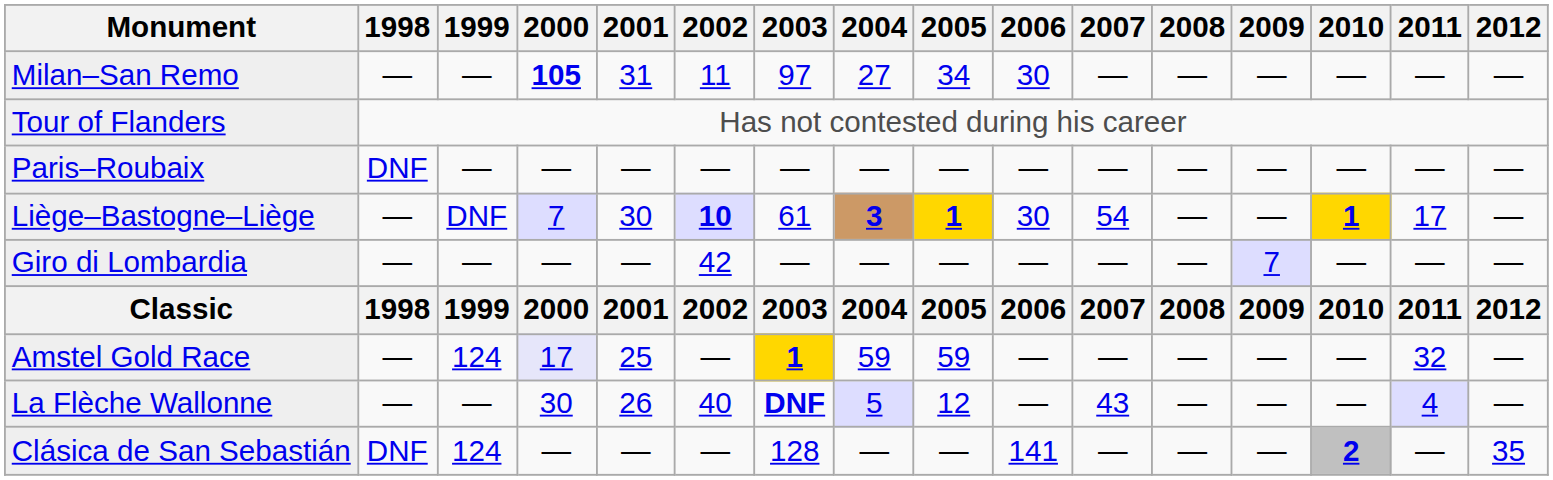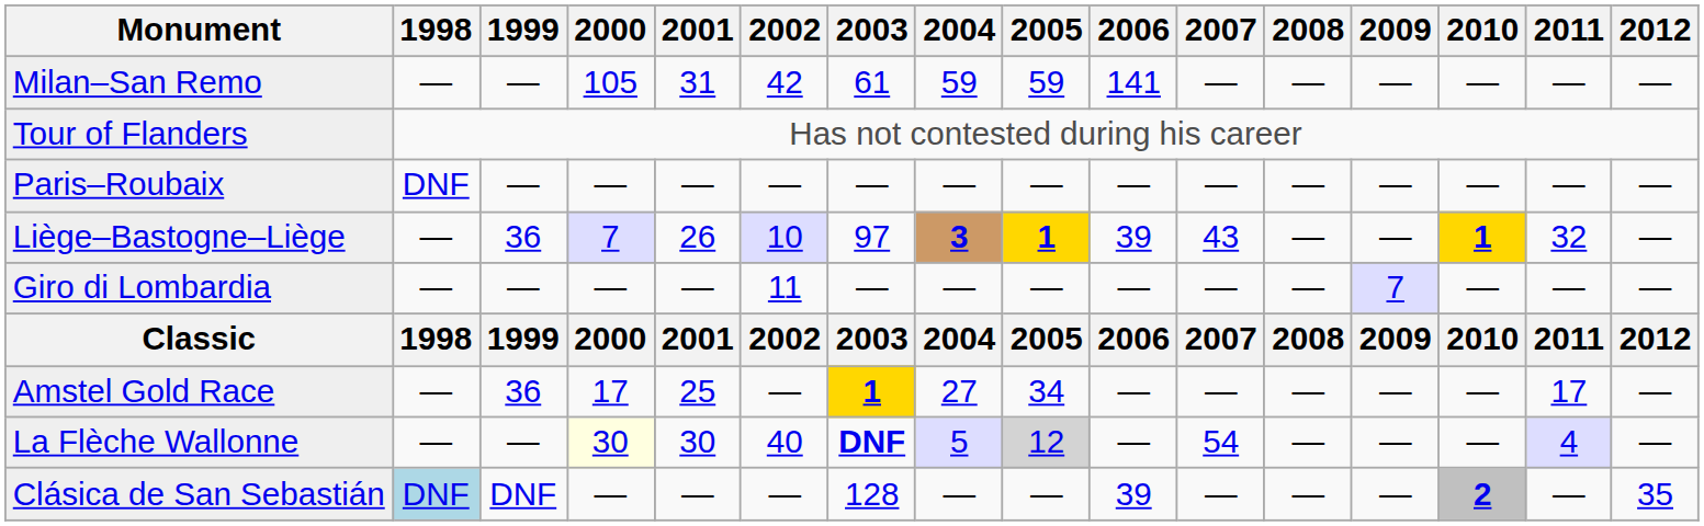Milan–San Remo | 2000: bold -> normal
Milan–San Remo | 2002: 11 -> 42
Milan–San Remo | 2003: 97 -> 61
Milan–San Remo | 2004: 27 -> 59
Milan–San Remo | 2005: 34 -> 59
Milan–San Remo | 2006: 30 -> 141
Liège–Bastogne–Liège | 1999: DNF -> 36
Liège–Bastogne–Liège | 2001: 30 -> 26
Liège–Bastogne–Liège | 2002: bold -> normal
Liège–Bastogne–Liège | 2003: 61 -> 97
Liège–Bastogne–Liège | 2006: 30 -> 39
Liège–Bastogne–Liège | 2007: 54 -> 43
Liège–Bastogne–Liège | 2011: 17 -> 32
Giro di Lombardia | 2002: 42 -> 11
Amstel Gold Race | 1999: 124 -> 36
Amstel Gold Race | 2000: lavender background -> no background
Amstel Gold Race | 2004: 59 -> 27
Amstel Gold Race | 2005: 59 -> 34
Amstel Gold Race | 2011: 32 -> 17
La Flèche Wallonne | 2000: no background -> lightyellow background
La Flèche Wallonne | 2001: 26 -> 30
La Flèche Wallonne | 2005: no background -> lightgrey background
La Flèche Wallonne | 2007: 43 -> 54
Clásica de San Sebastián | 1998: no background -> lightblue background
Clásica de San Sebastián | 1999: 124 -> DNF
Clásica de San Sebastián | 2006: 141 -> 39
